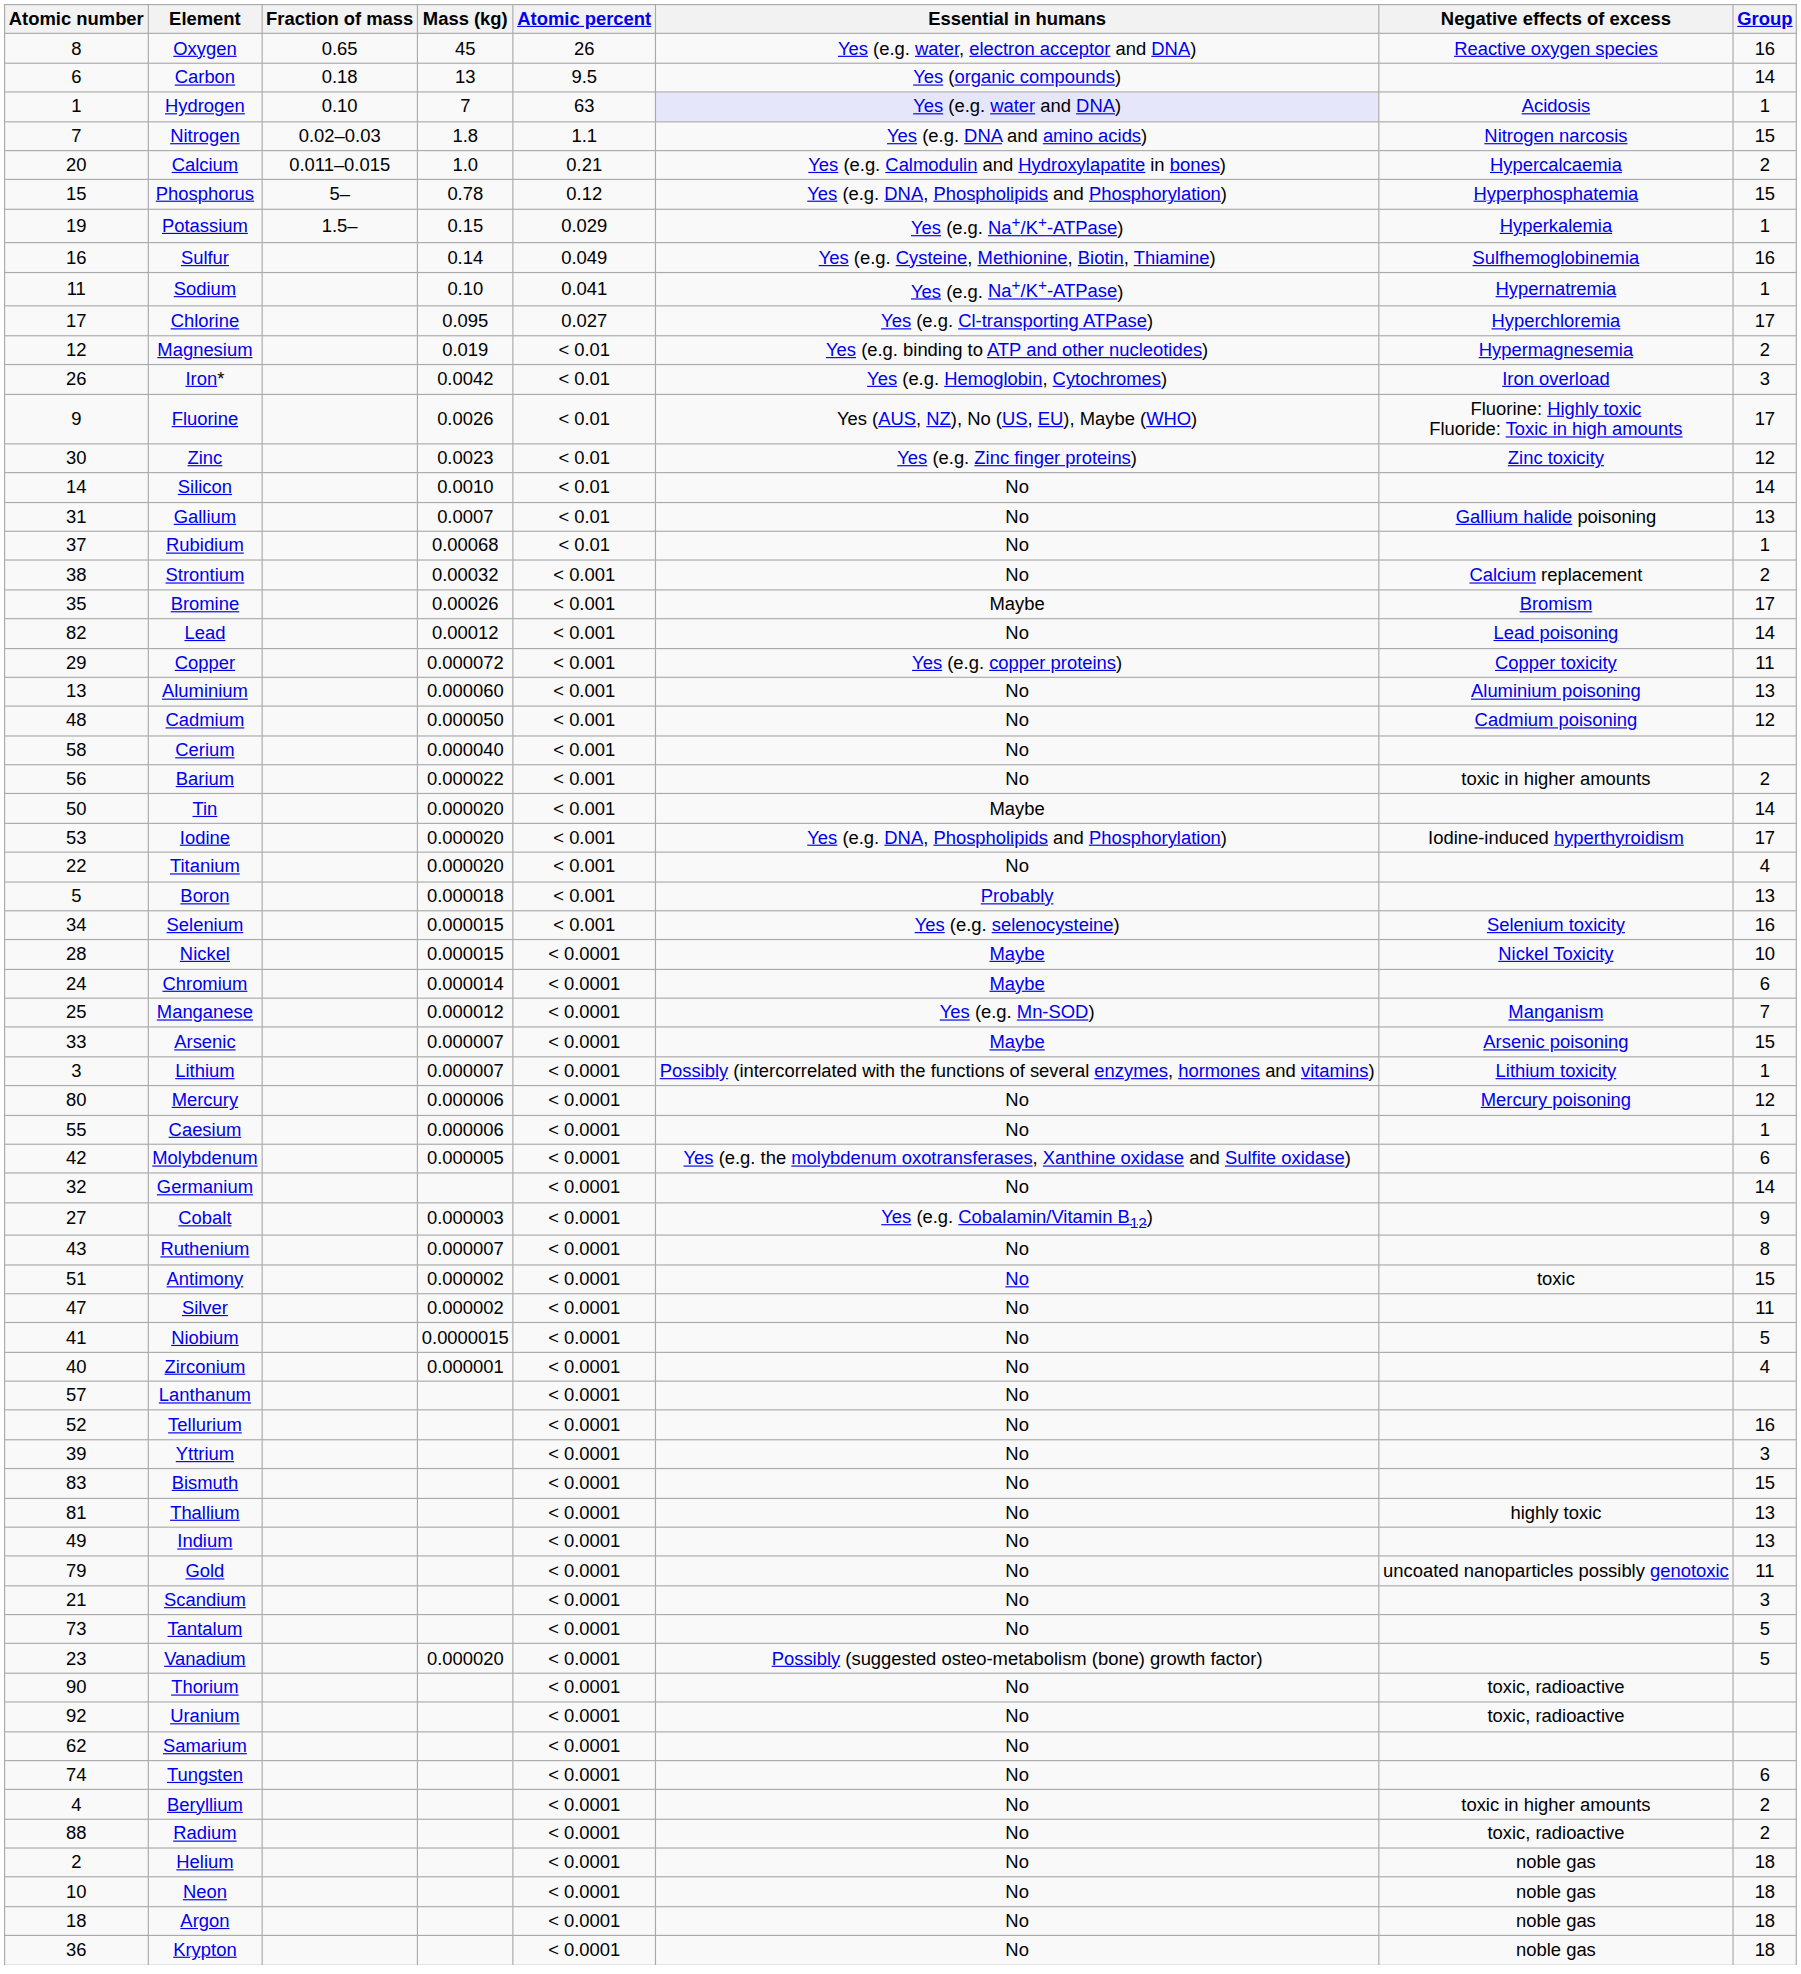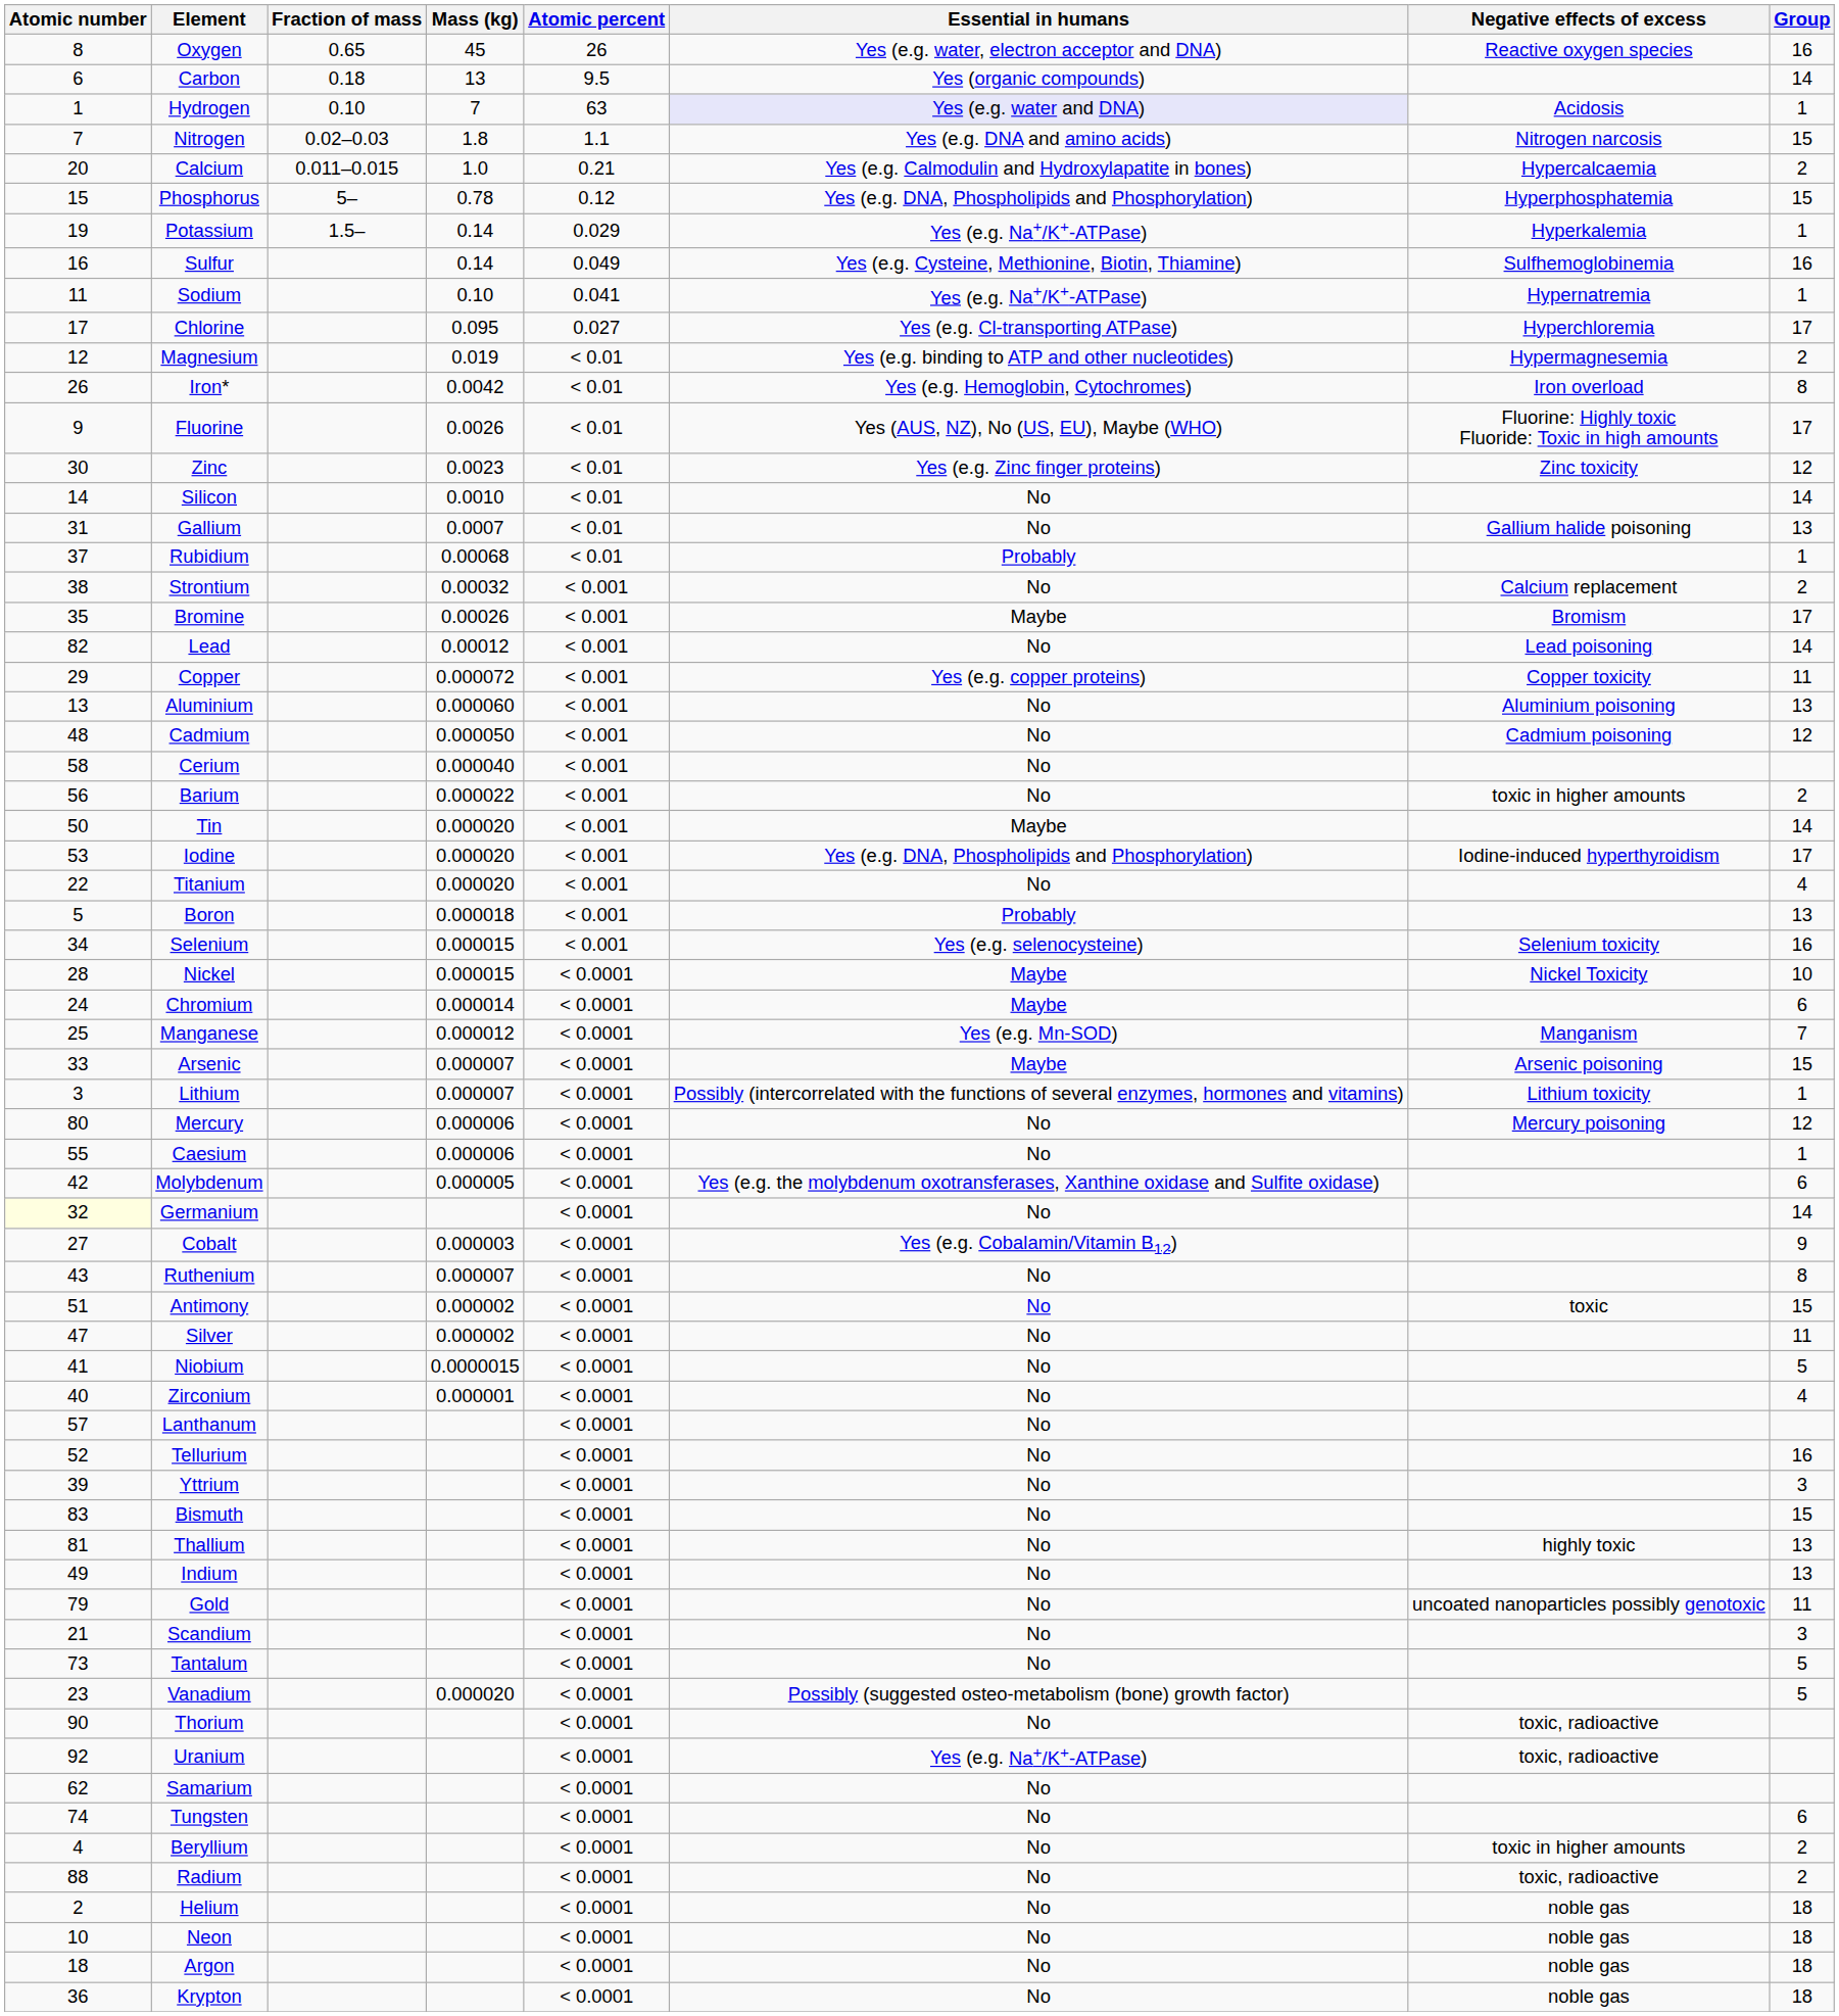Potassium | Mass (kg): 0.15 -> 0.14
Iron* | Group: 3 -> 8
Rubidium | Essential in humans: No -> Probably
Germanium | Atomic number: no background -> lightyellow background
Uranium | Essential in humans: No -> Yes (e.g. Na+/K+-ATPase)
